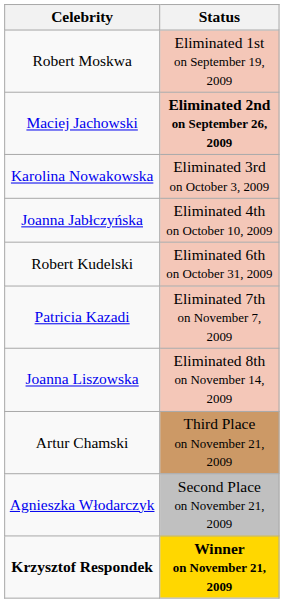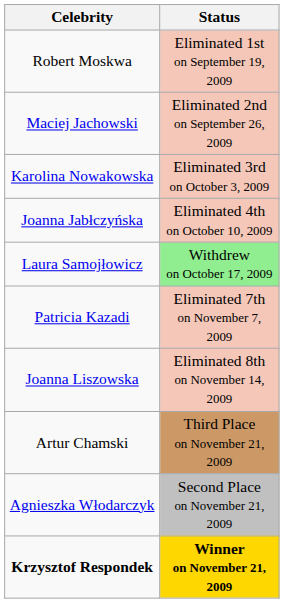Maciej Jachowski | Status: bold -> normal
+ row: Laura Samojłowicz | Withdrew on October 17, 2009
- row: Robert Kudelski | Eliminated 6th on October 31, 2009
